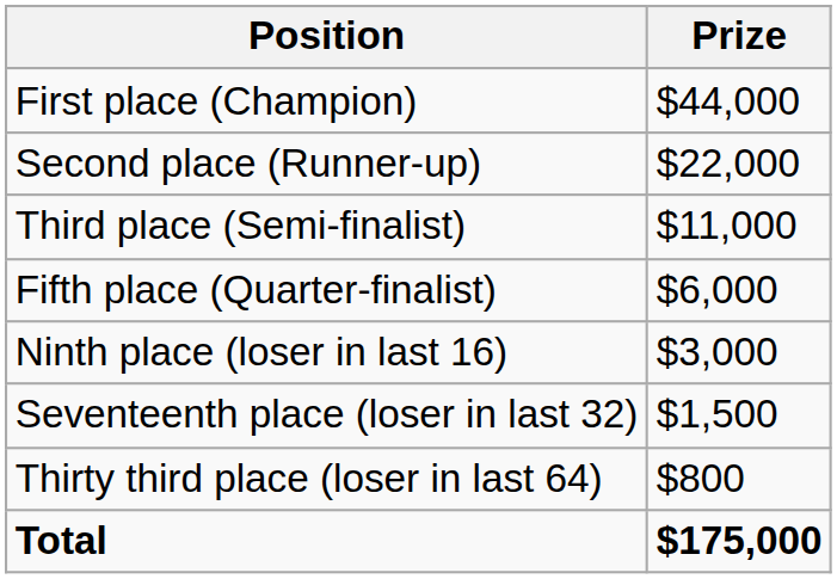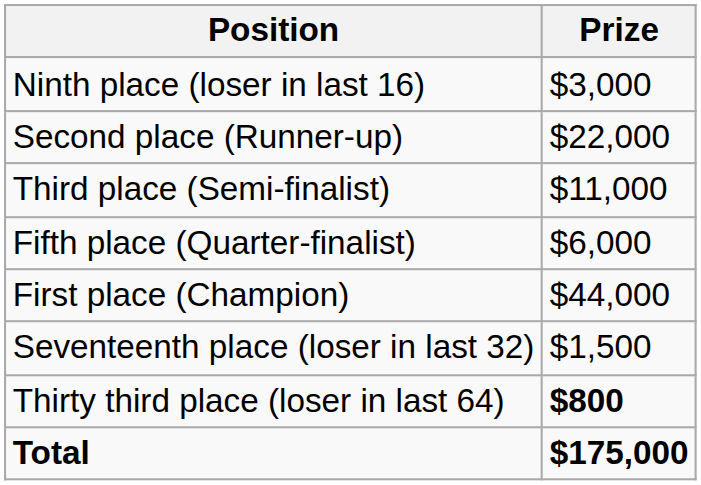rows swapped: First place (Champion) <-> Ninth place (loser in last 16)
Thirty third place (loser in last 64) | Prize: normal -> bold
